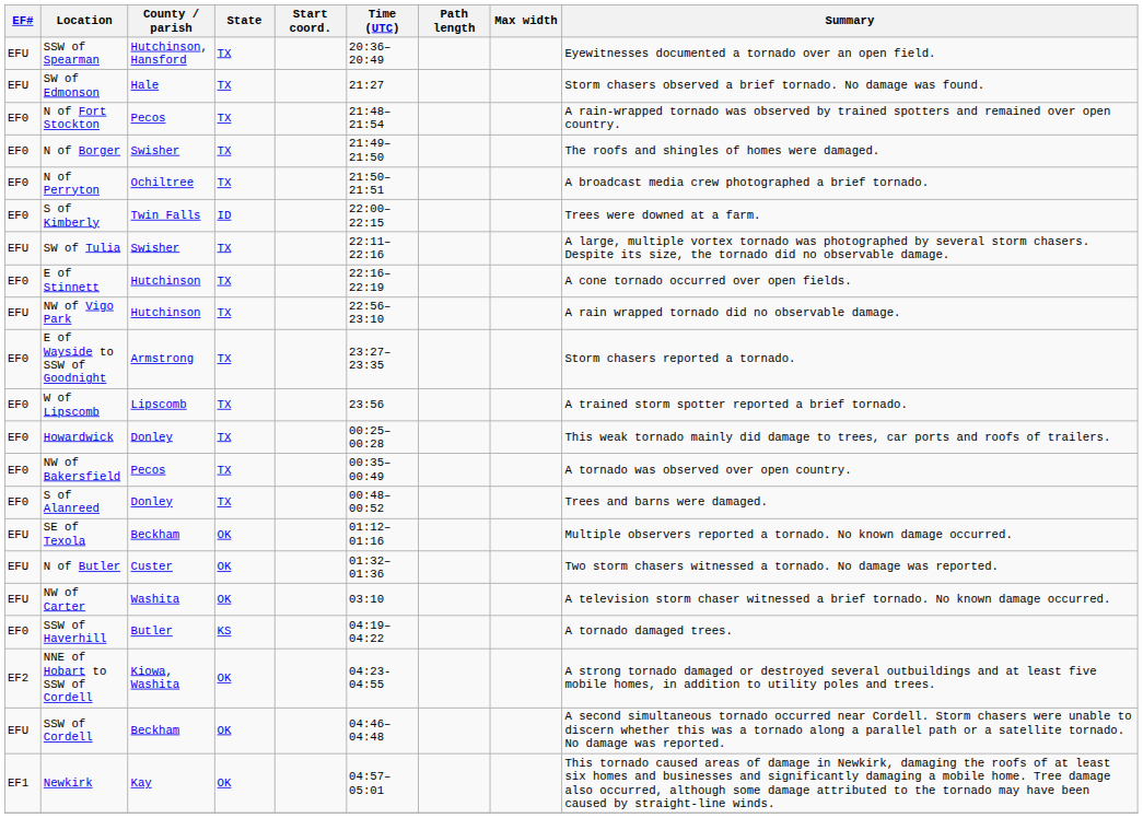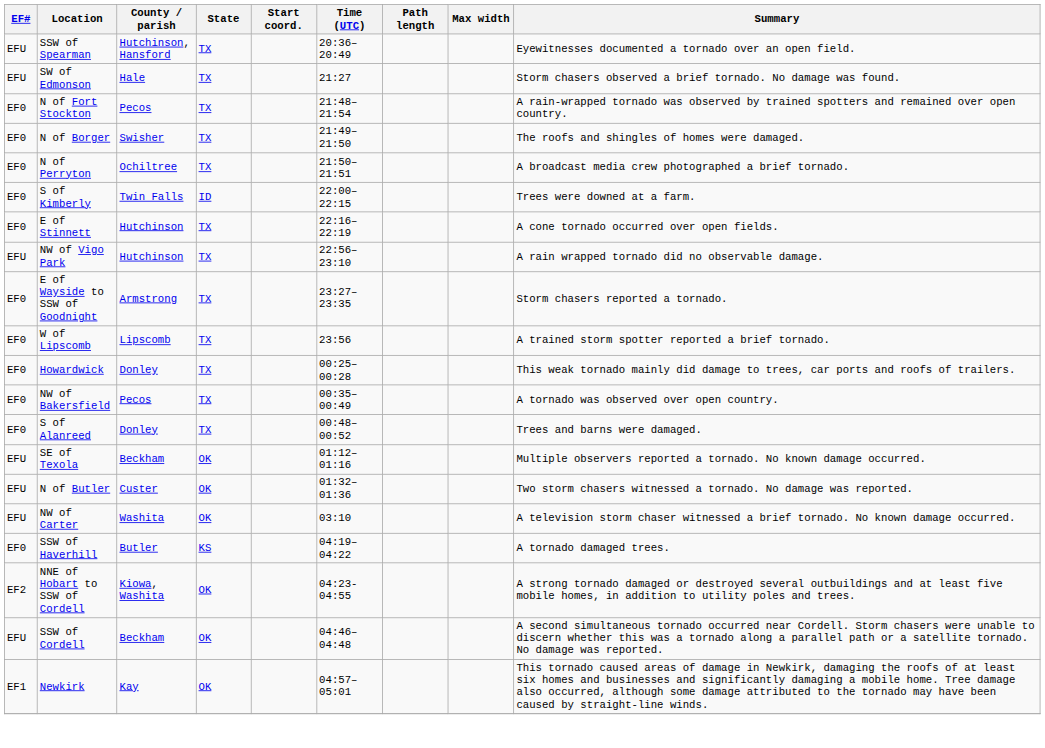- row: EFU | SW of Tulia | Swisher | TX | 22:11–22:16 | A large, multiple vortex tornado was photographed by several storm chasers. Despite its size, the tornado did no observable damage.
